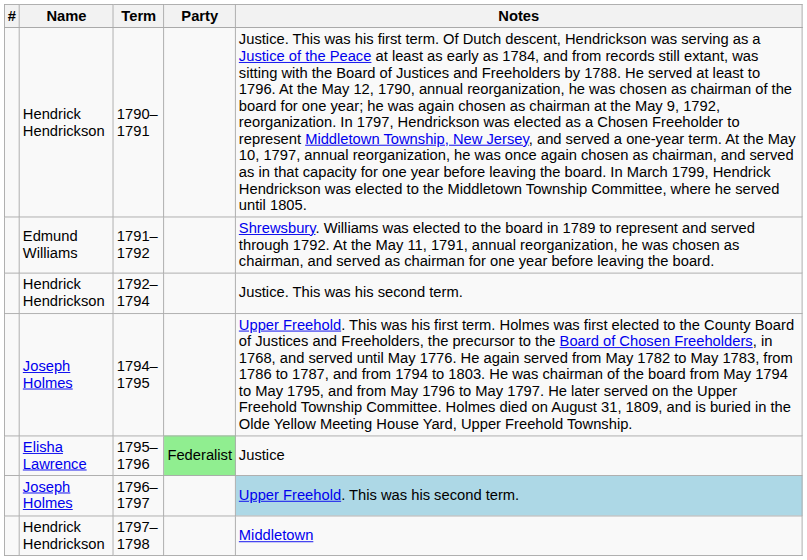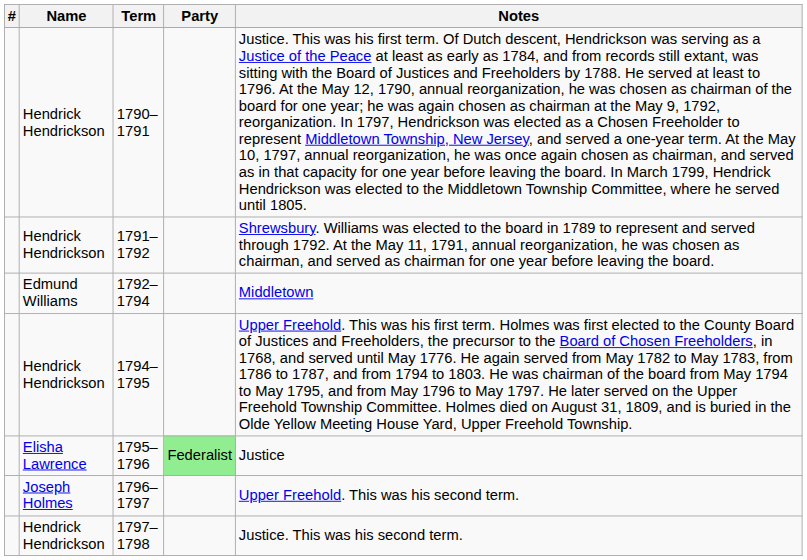1791–1792 | Name: Edmund Williams -> Hendrick Hendrickson
1792–1794 | Name: Hendrick Hendrickson -> Edmund Williams
1792–1794 | Notes: Justice. This was his second term. -> Middletown
1794–1795 | Name: Joseph Holmes -> Hendrick Hendrickson
1796–1797 | Notes: lightblue background -> no background
1797–1798 | Notes: Middletown -> Justice. This was his second term.
